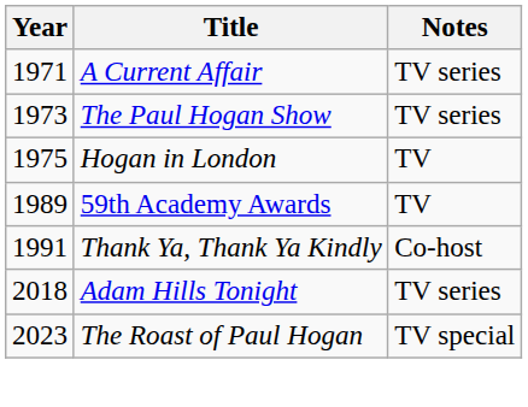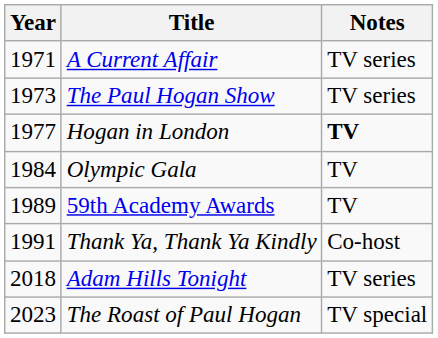Hogan in London | Year: 1975 -> 1977
Hogan in London | Notes: normal -> bold
+ row: 1984 | Olympic Gala | TV
